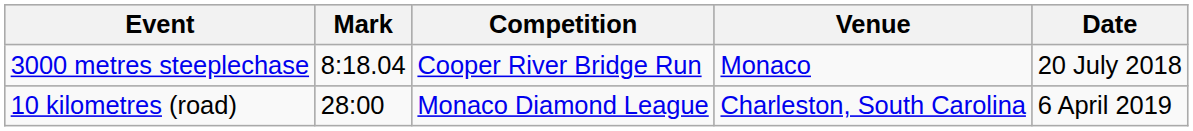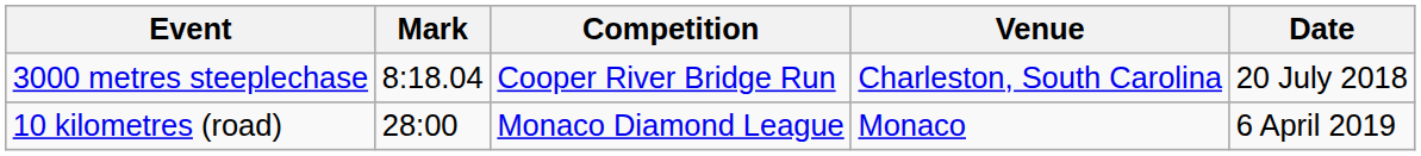3000 metres steeplechase | Venue: Monaco -> Charleston, South Carolina
10 kilometres (road) | Venue: Charleston, South Carolina -> Monaco
